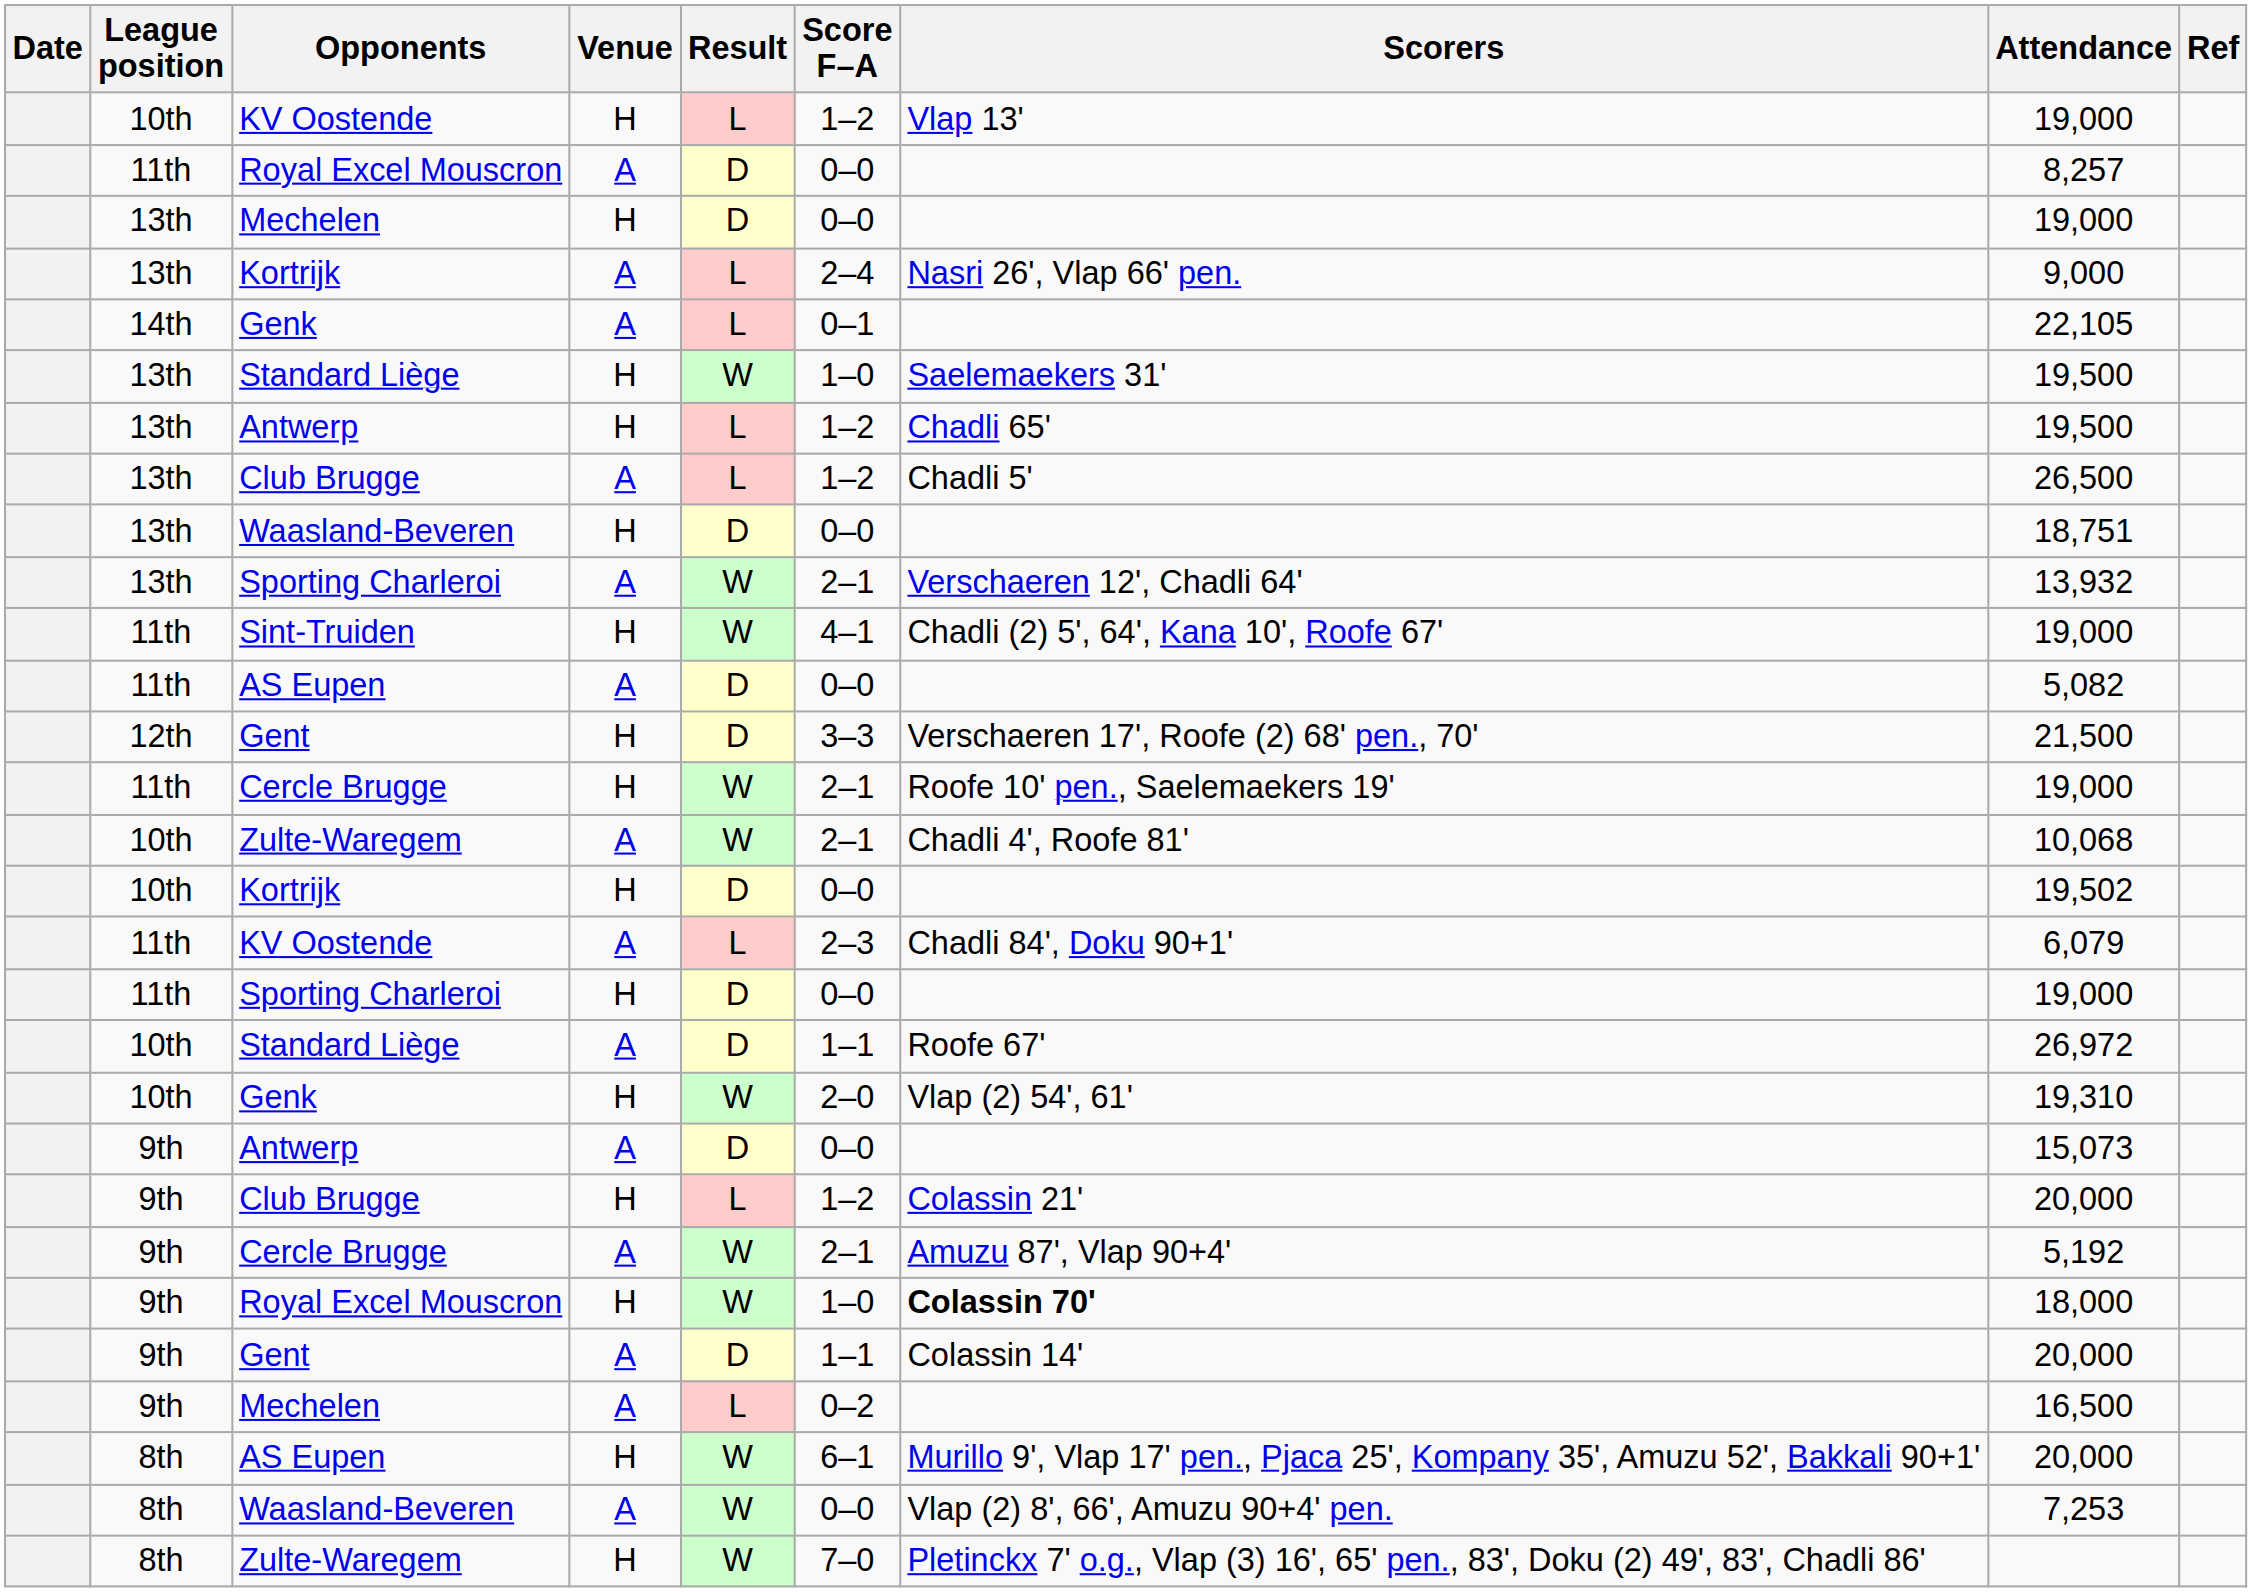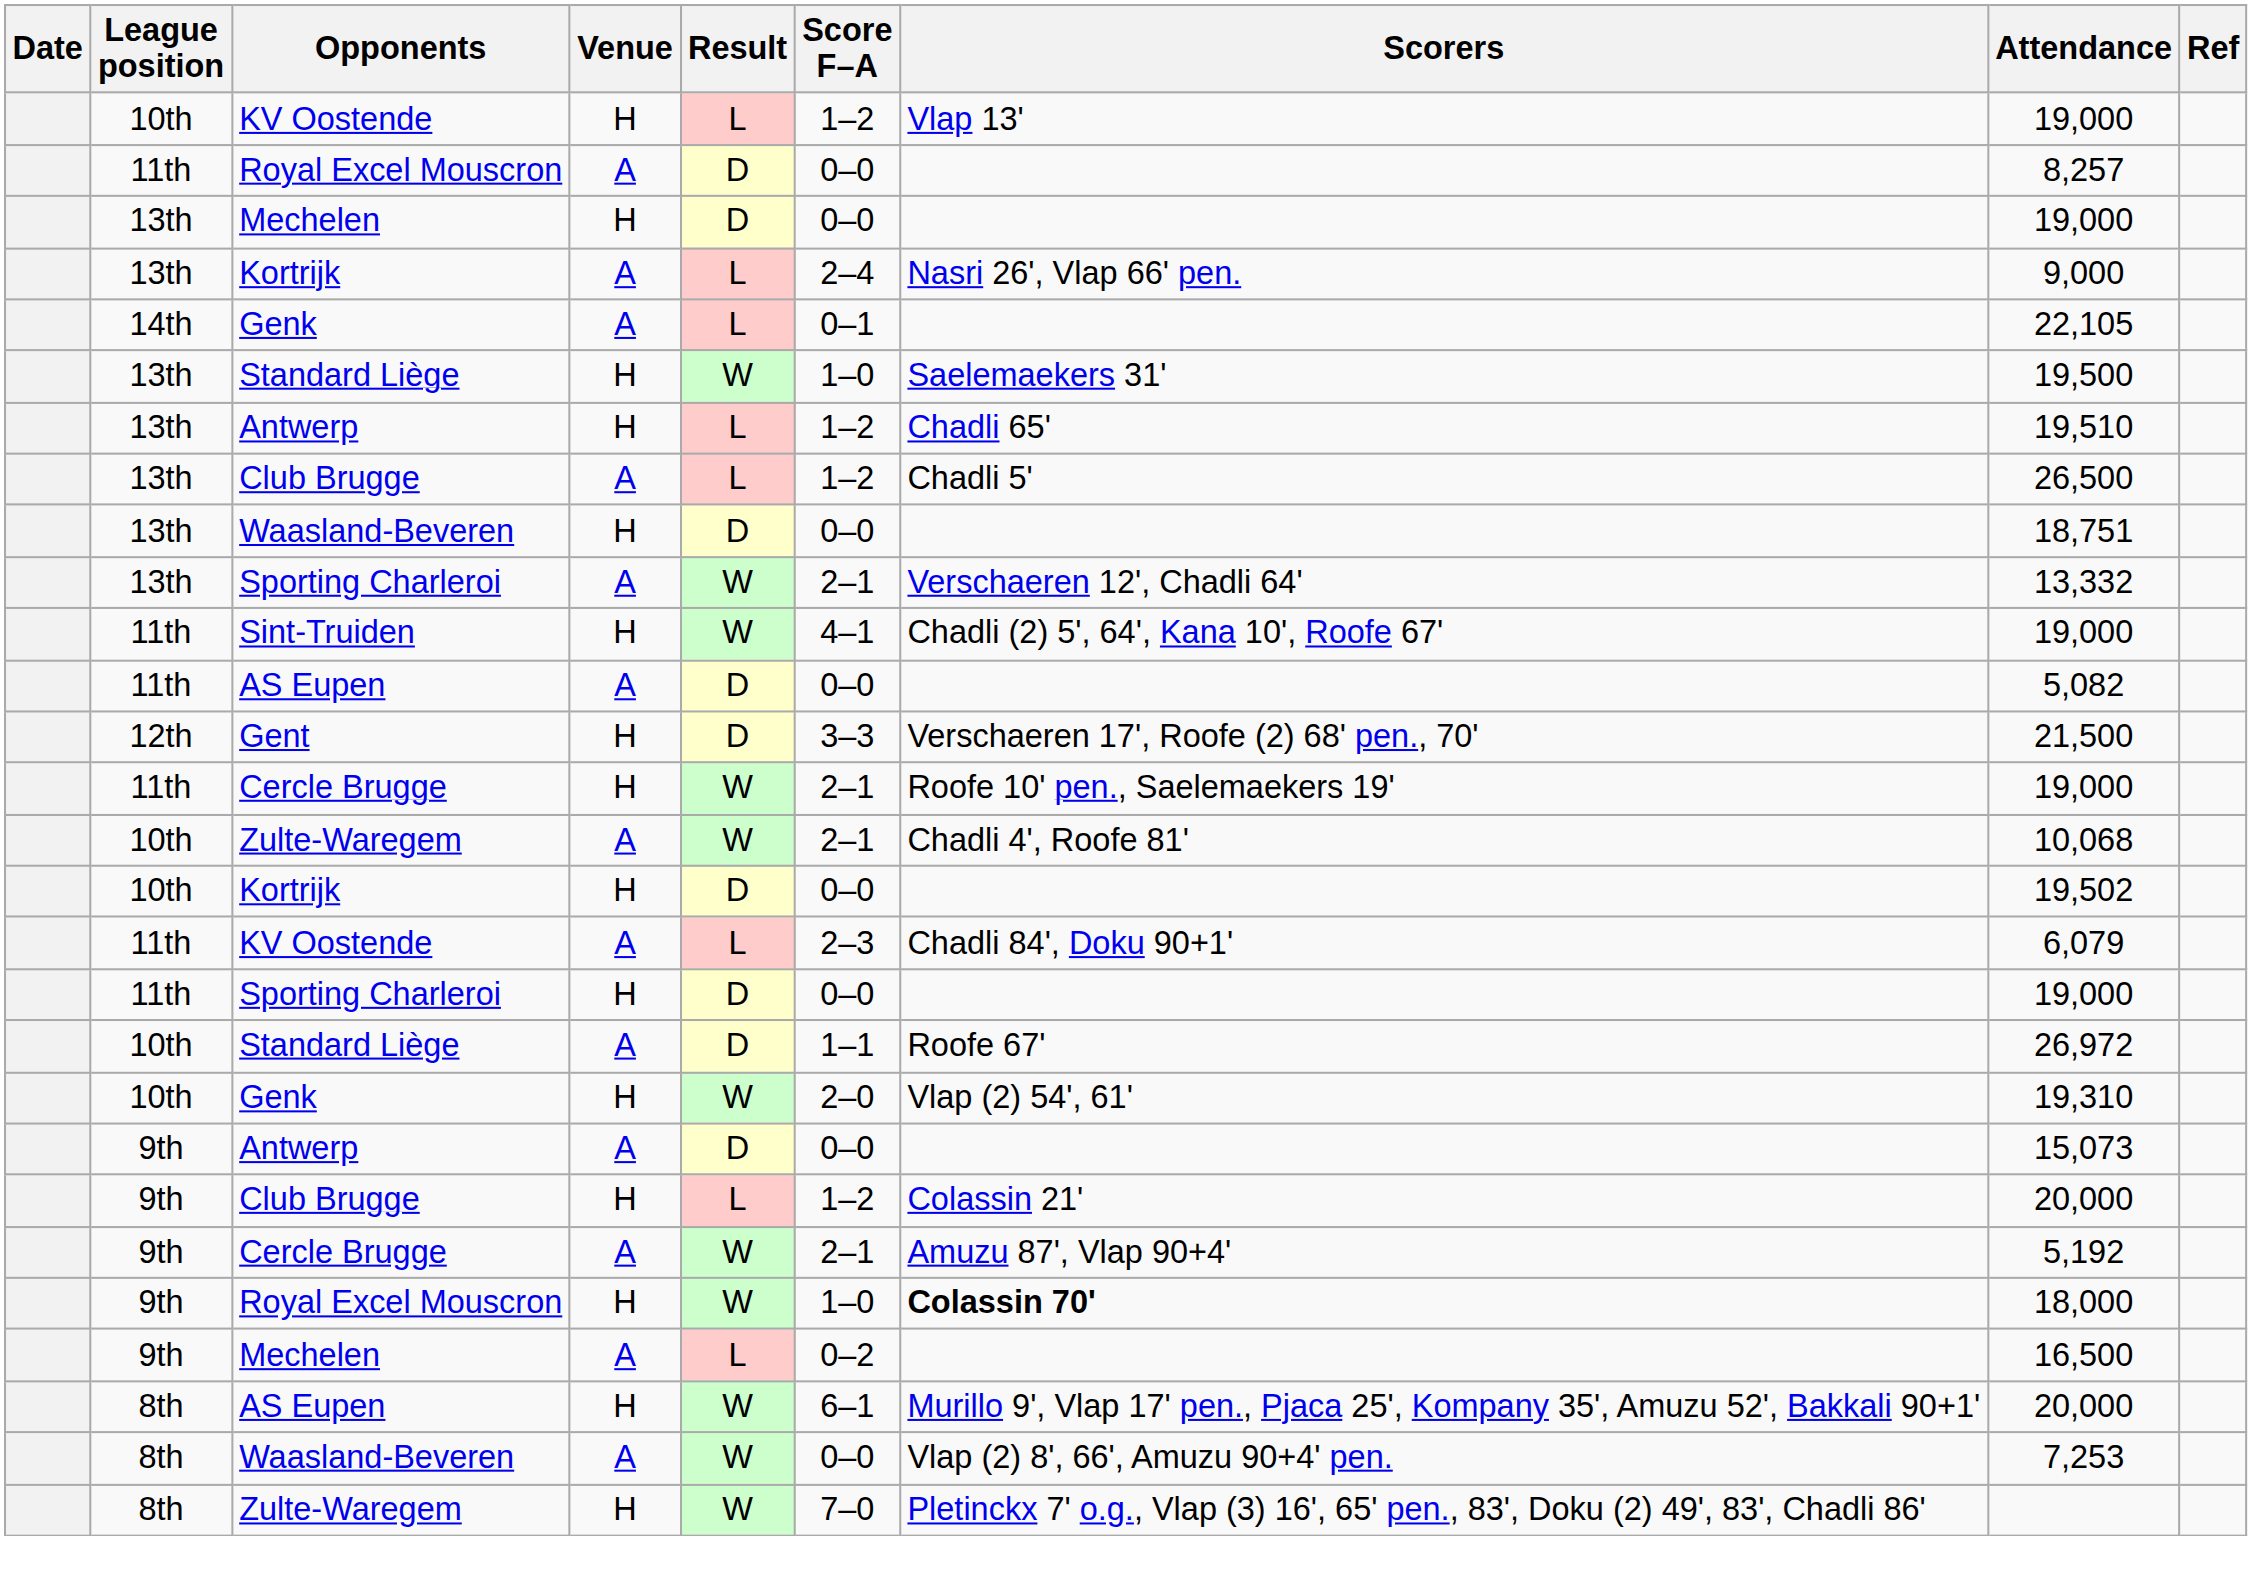13th / Antwerp | Attendance: 19,500 -> 19,510
13th / Sporting Charleroi | Attendance: 13,932 -> 13,332
- row: 9th | Gent | A | D | 1–1 | Colassin 14' | 20,000
